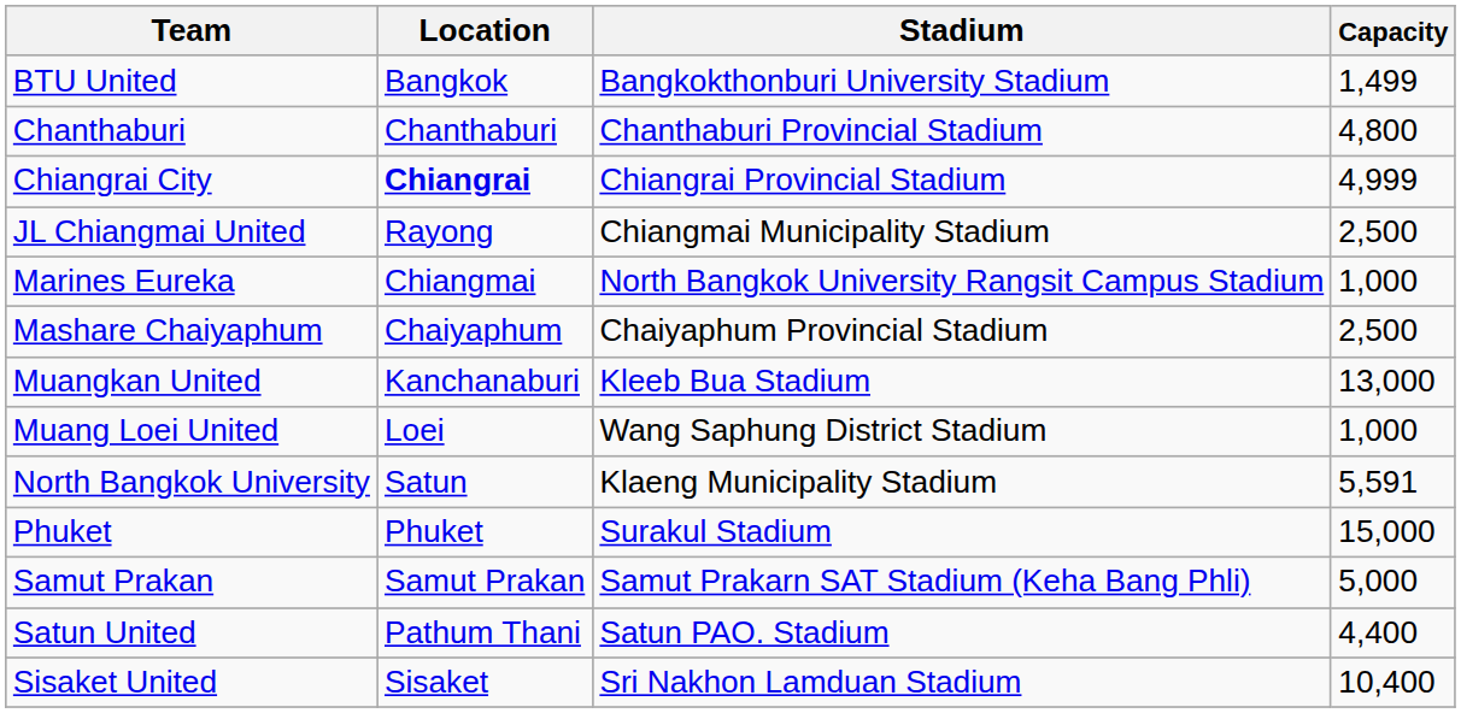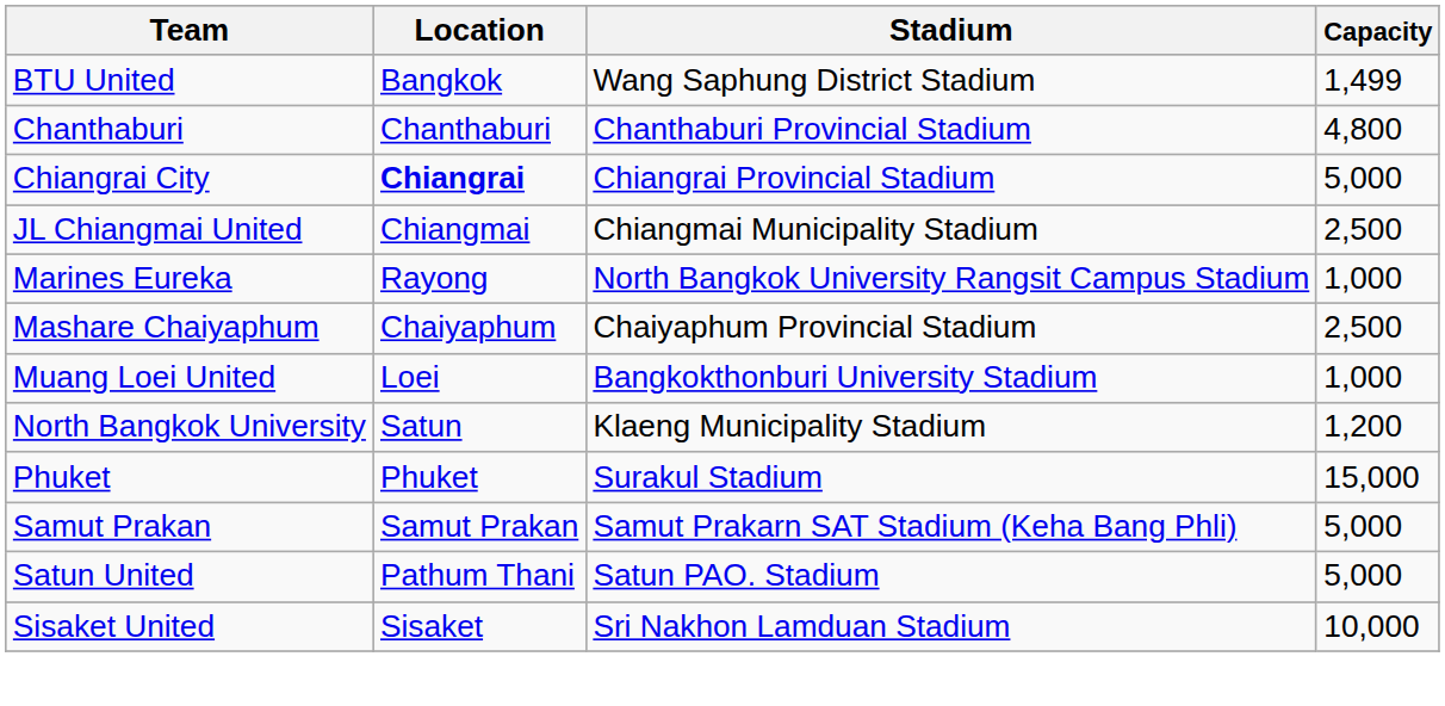BTU United | Stadium: Bangkokthonburi University Stadium -> Wang Saphung District Stadium
Chiangrai City | Capacity: 4,999 -> 5,000
JL Chiangmai United | Location: Rayong -> Chiangmai
Marines Eureka | Location: Chiangmai -> Rayong
- row: Muangkan United | Kanchanaburi | Kleeb Bua Stadium | 13,000
Muang Loei United | Stadium: Wang Saphung District Stadium -> Bangkokthonburi University Stadium
North Bangkok University | Capacity: 5,591 -> 1,200
Satun United | Capacity: 4,400 -> 5,000
Sisaket United | Capacity: 10,400 -> 10,000
